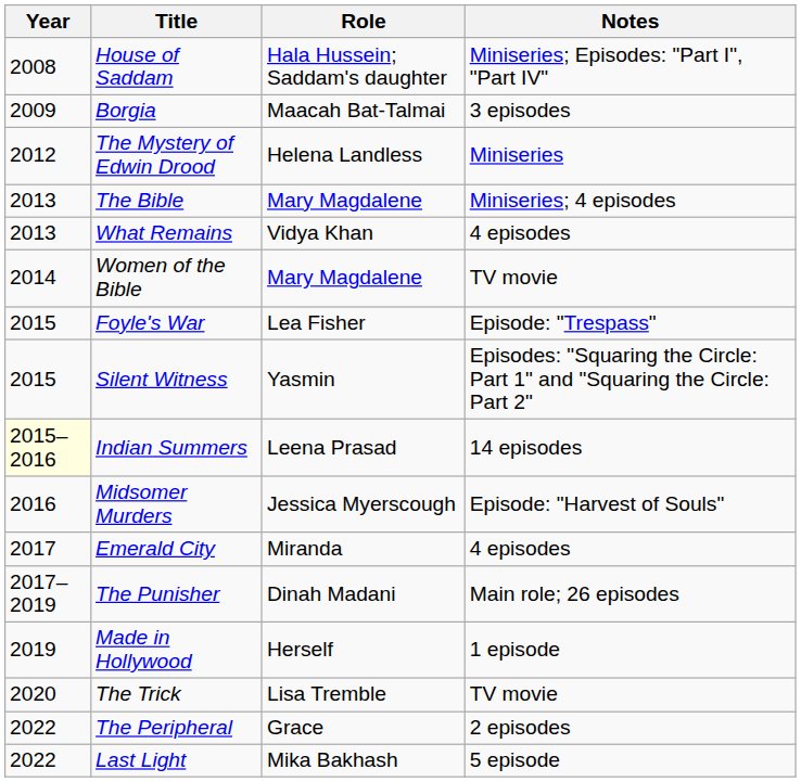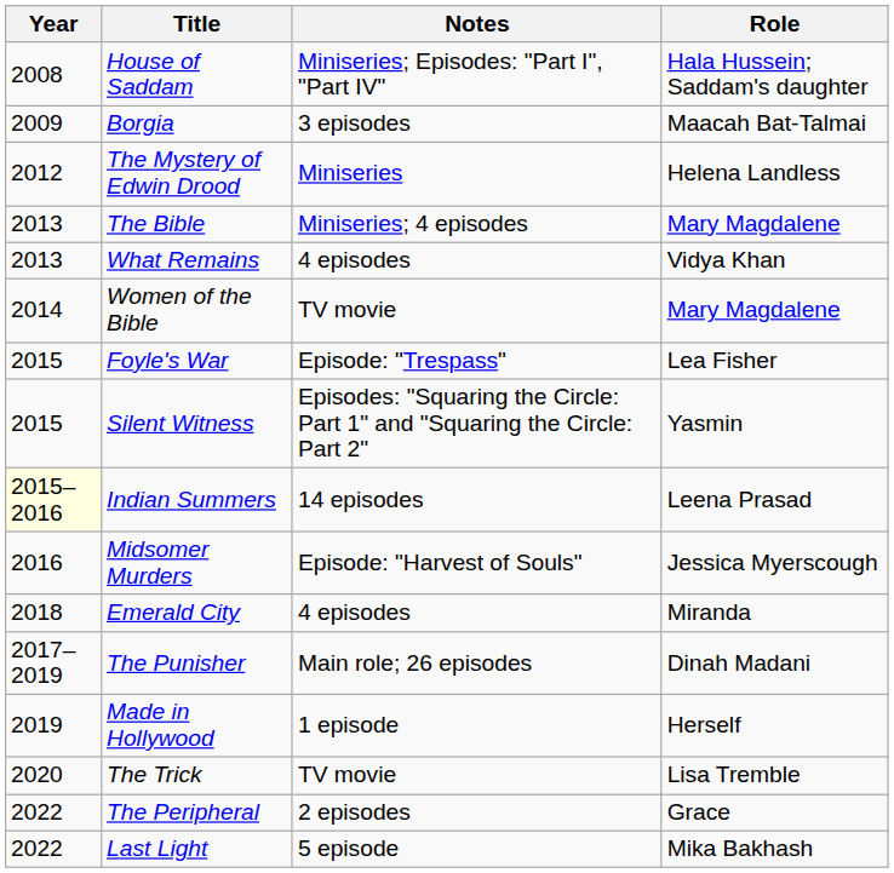columns swapped: Role <-> Notes
Emerald City | Year: 2017 -> 2018
